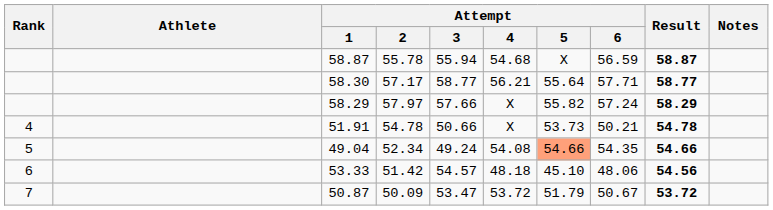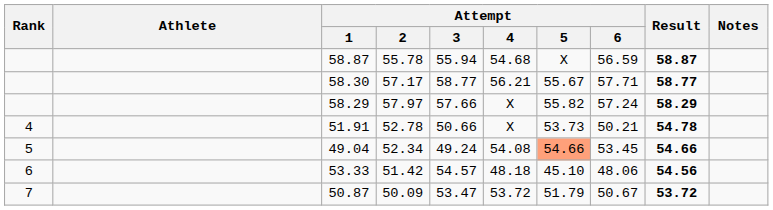58.30 | Attempt / 5: 55.64 -> 55.67
51.91 | Attempt / 2: 54.78 -> 52.78
49.04 | Attempt / 6: 54.35 -> 53.45
